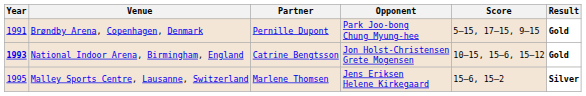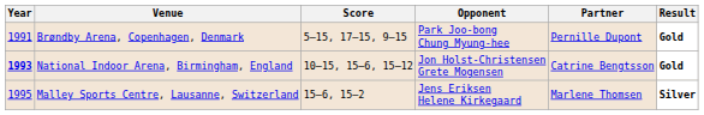columns swapped: Partner <-> Score
